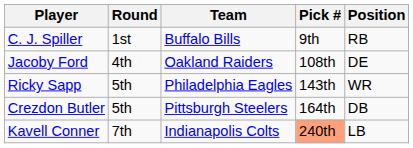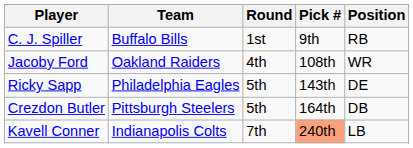columns swapped: Team <-> Round
Jacoby Ford | Position: DE -> WR
Ricky Sapp | Position: WR -> DE
